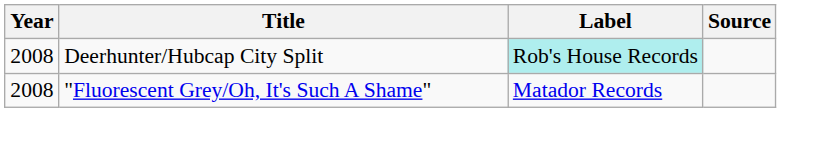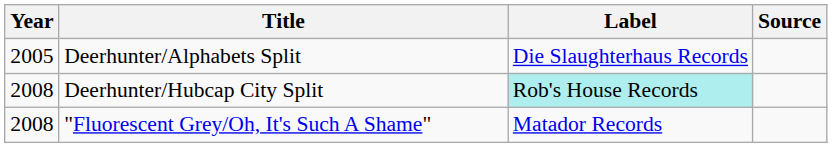+ row: 2005 | Deerhunter/Alphabets Split | Die Slaughterhaus Records
